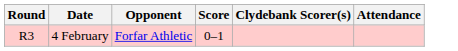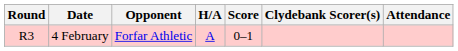+ column: H/A | A
